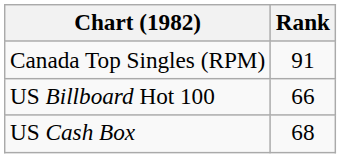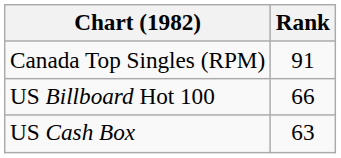US Cash Box | Rank: 68 -> 63
